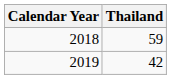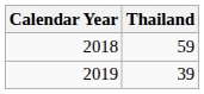2019 | Thailand: 42 -> 39
